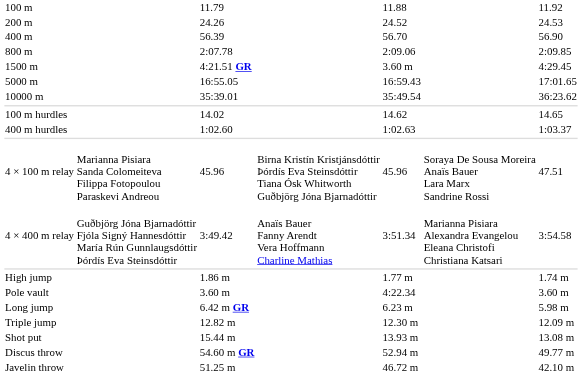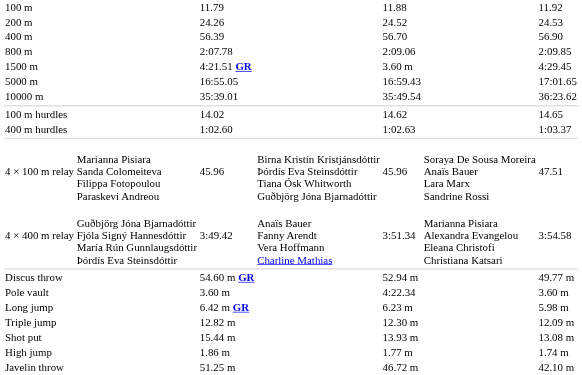rows swapped: High jump <-> Discus throw
